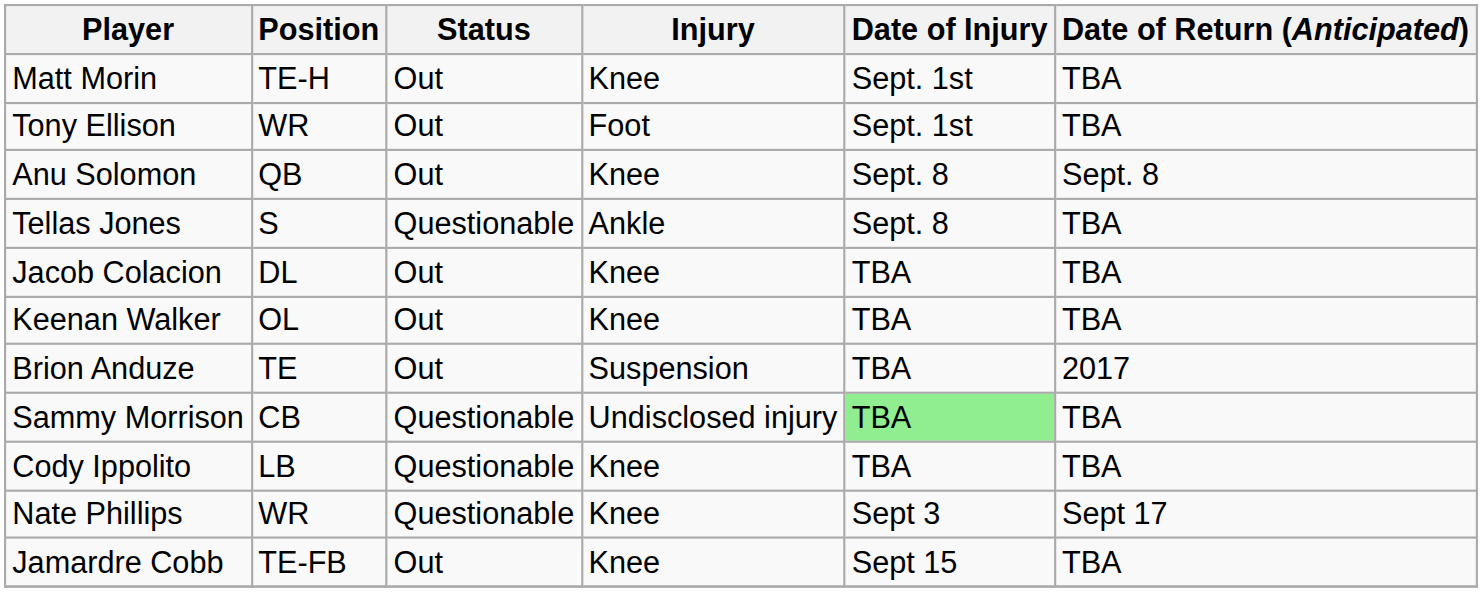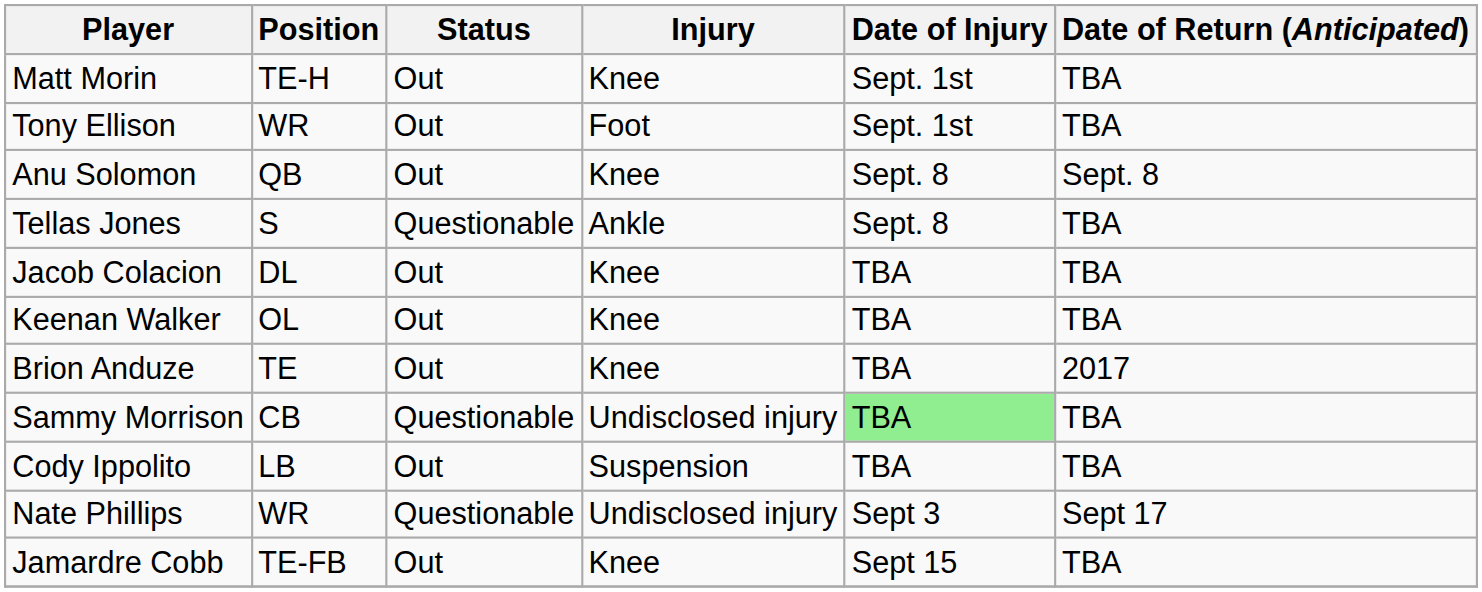Brion Anduze | Injury: Suspension -> Knee
Cody Ippolito | Status: Questionable -> Out
Cody Ippolito | Injury: Knee -> Suspension
Nate Phillips | Injury: Knee -> Undisclosed injury
